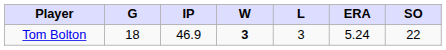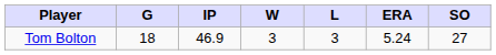Tom Bolton | W: bold -> normal
Tom Bolton | SO: 22 -> 27
